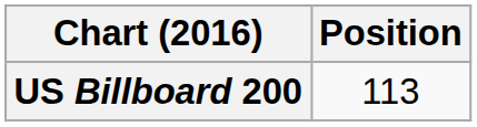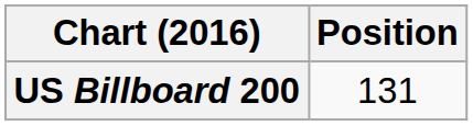US Billboard 200 | Position: 113 -> 131
